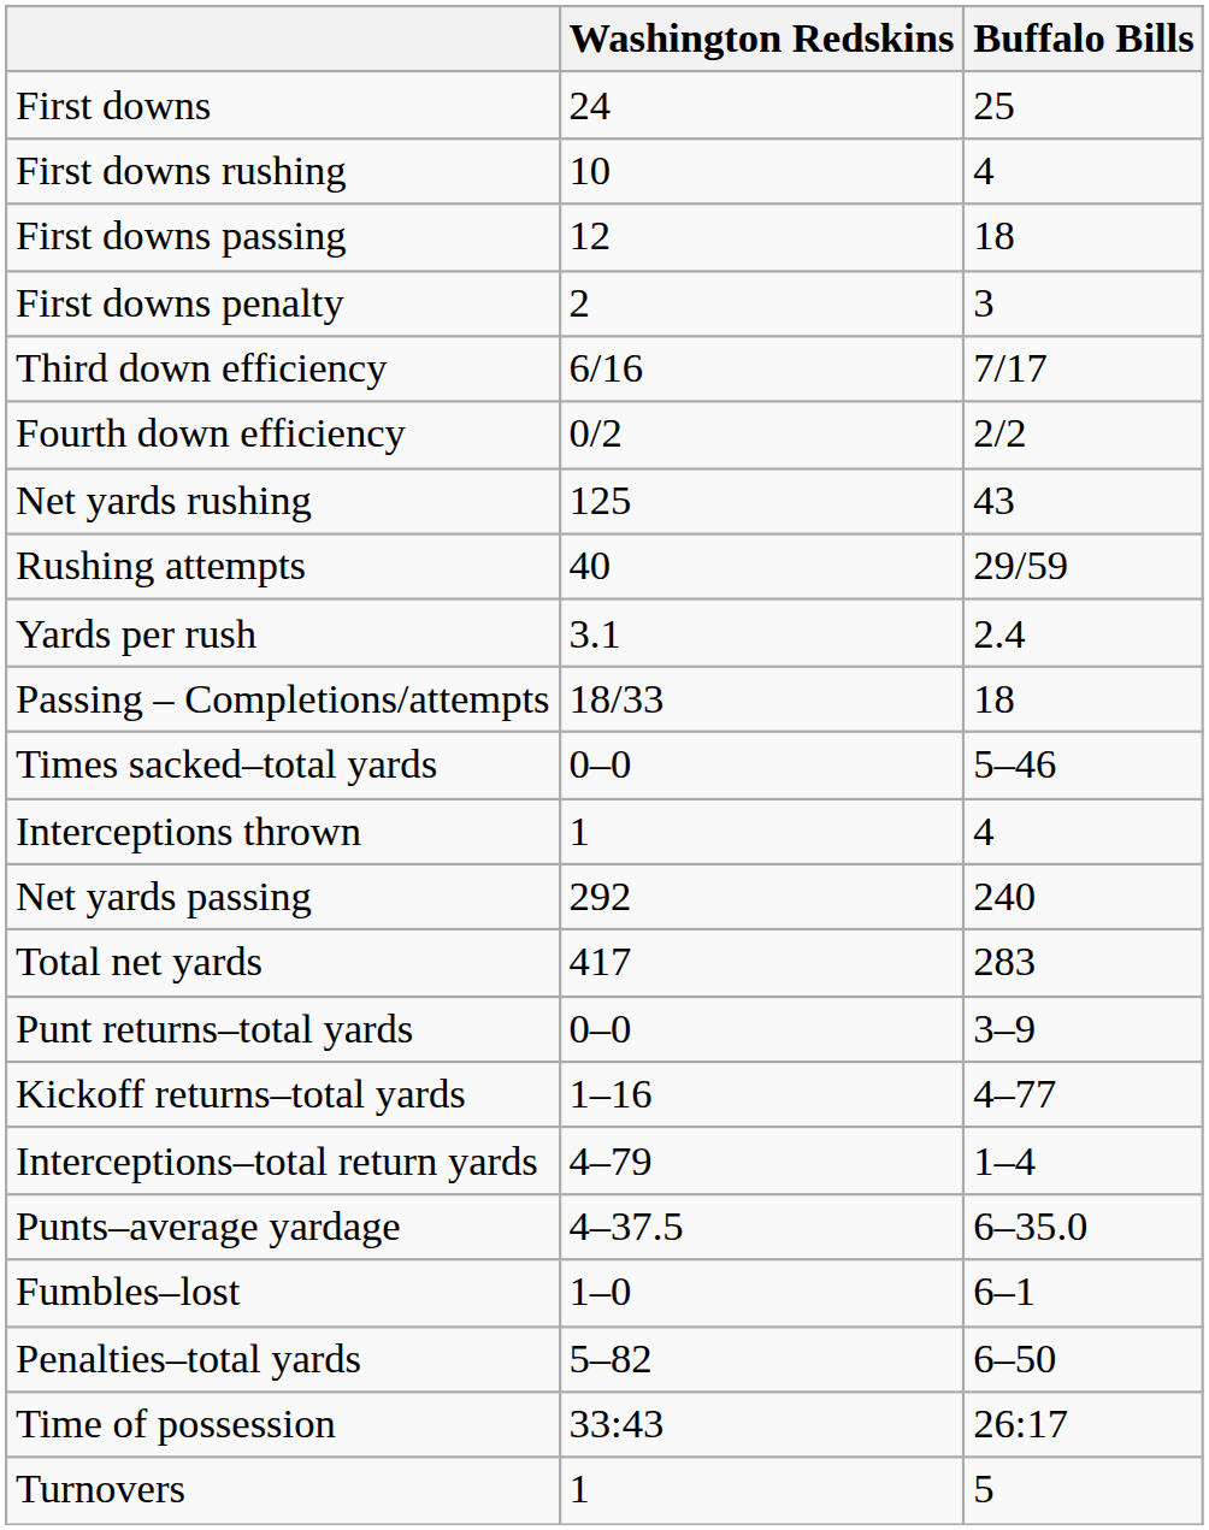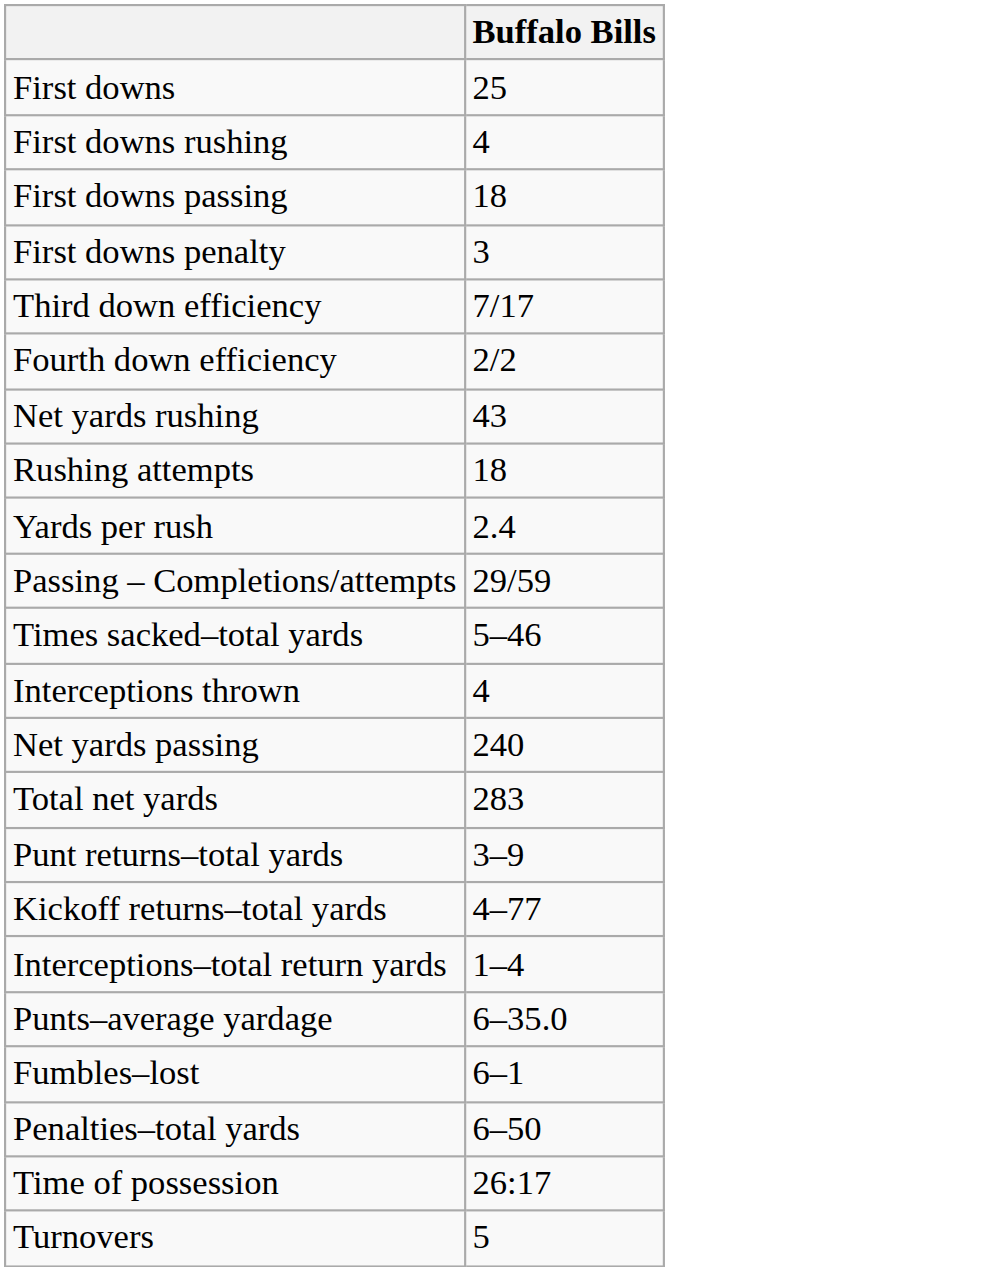- column: Washington Redskins | 24 | 10 | 12 | 2 | 6/16 | 0/2 | 125 | 40 | 3.1 | 18/33 | 0–0 | 1 | 292 | 417 | 0–0 | 1–16 | 4–79 | 4–37.5 | 1–0 | 5–82 | 33:43 | 1
Rushing attempts | Buffalo Bills: 29/59 -> 18
Passing – Completions/attempts | Buffalo Bills: 18 -> 29/59
